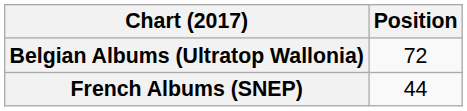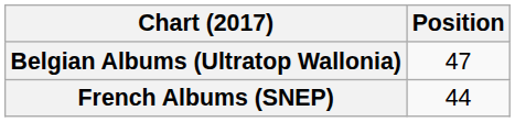Belgian Albums (Ultratop Wallonia) | Position: 72 -> 47
